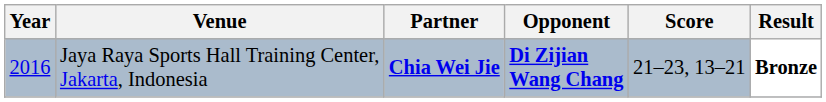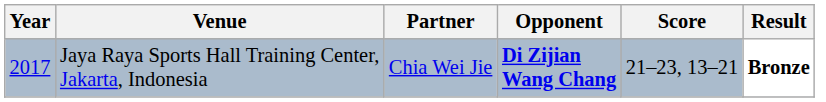Jaya Raya Sports Hall Training Center, Jakarta, Indonesia | Year: 2016 -> 2017
Jaya Raya Sports Hall Training Center, Jakarta, Indonesia | Partner: bold -> normal
